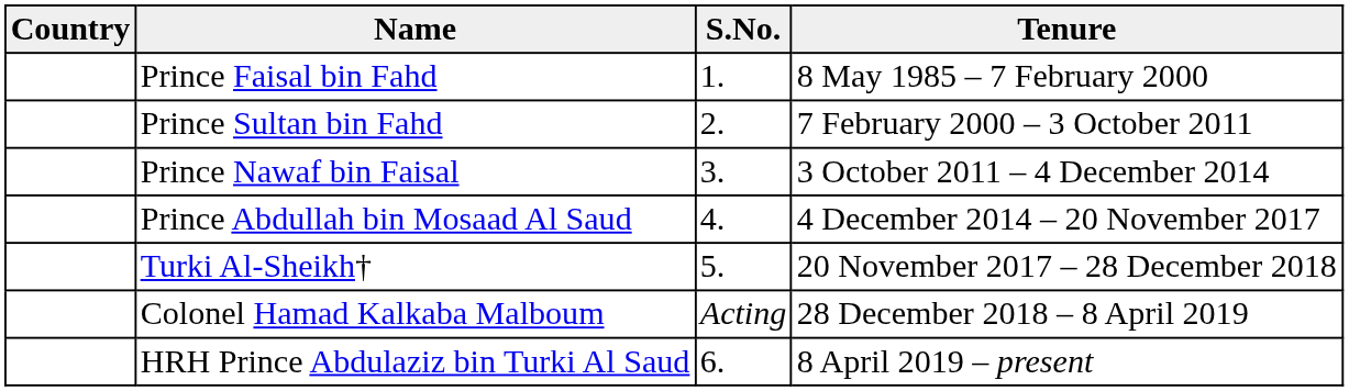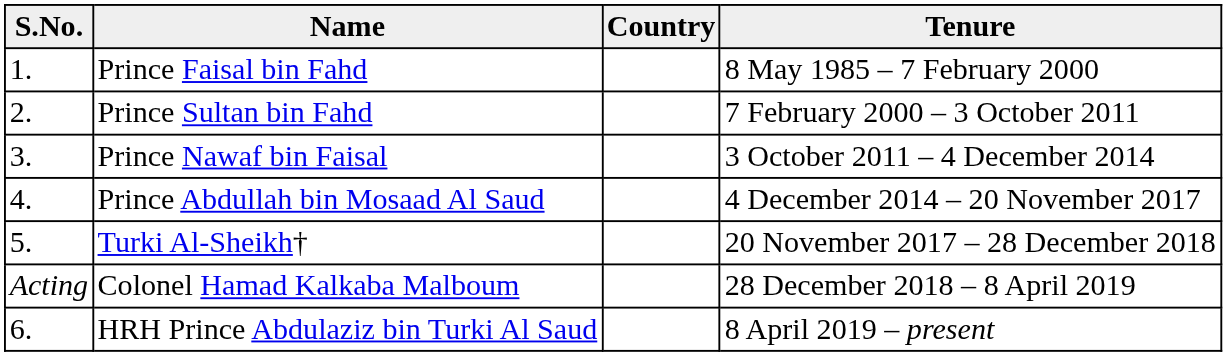columns swapped: S.No. <-> Country
